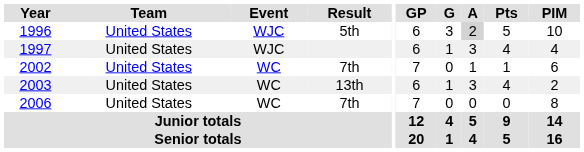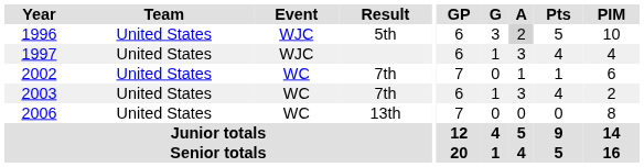2003 | Result: 13th -> 7th
2006 | Result: 7th -> 13th
